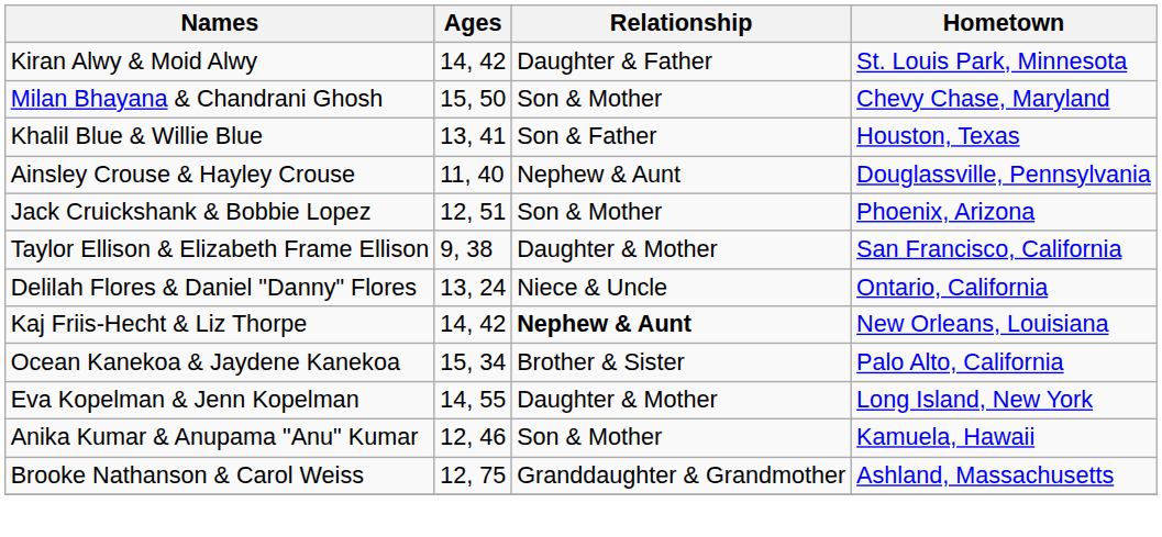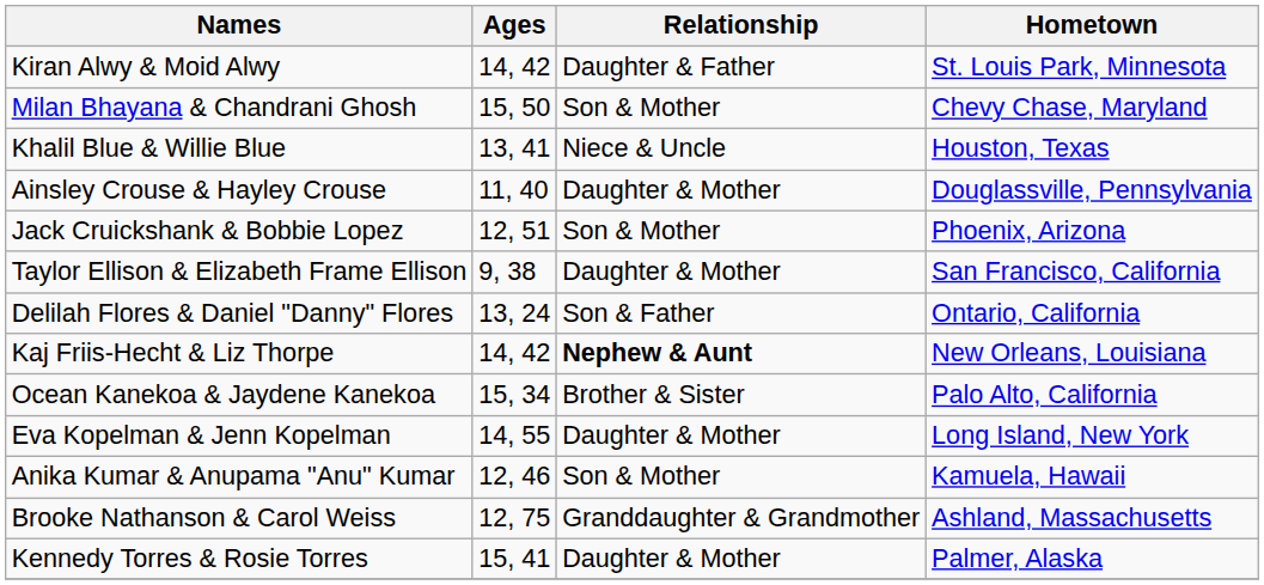Khalil Blue & Willie Blue | Relationship: Son & Father -> Niece & Uncle
Ainsley Crouse & Hayley Crouse | Relationship: Nephew & Aunt -> Daughter & Mother
Delilah Flores & Daniel "Danny" Flores | Relationship: Niece & Uncle -> Son & Father
+ row: Kennedy Torres & Rosie Torres | 15, 41 | Daughter & Mother | Palmer, Alaska
